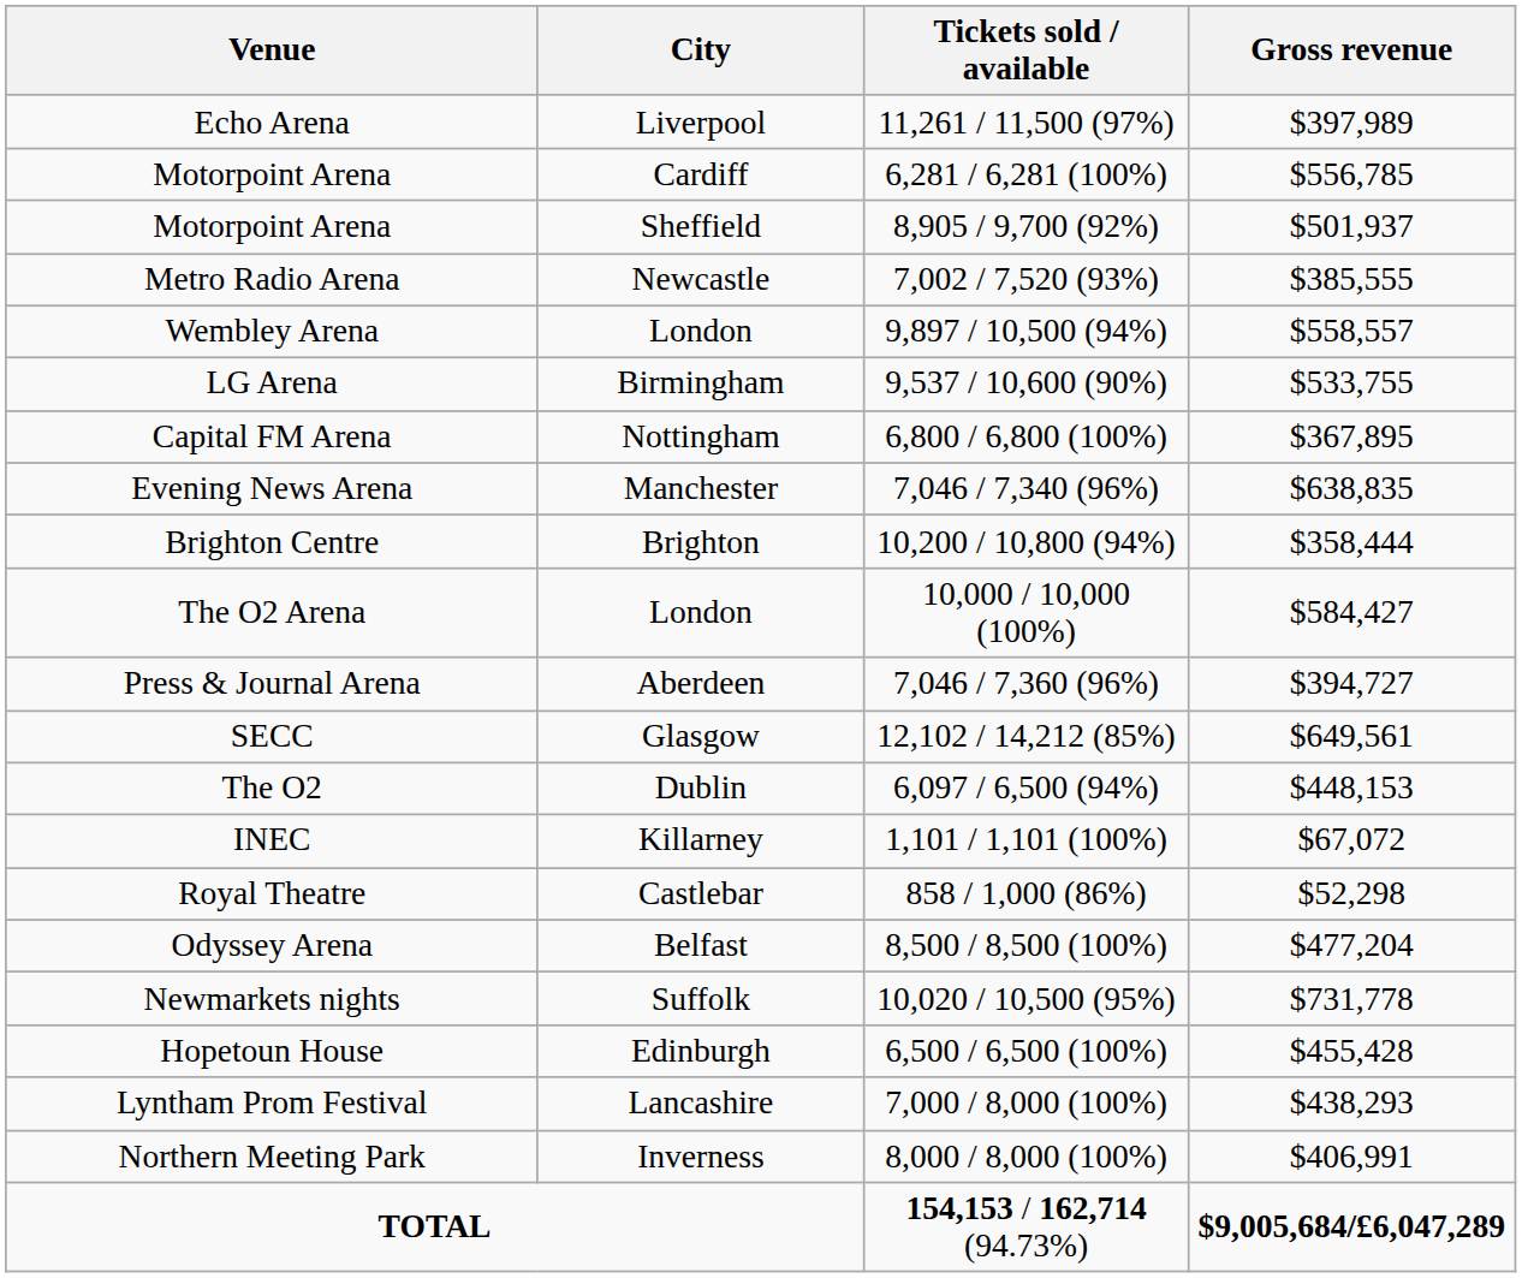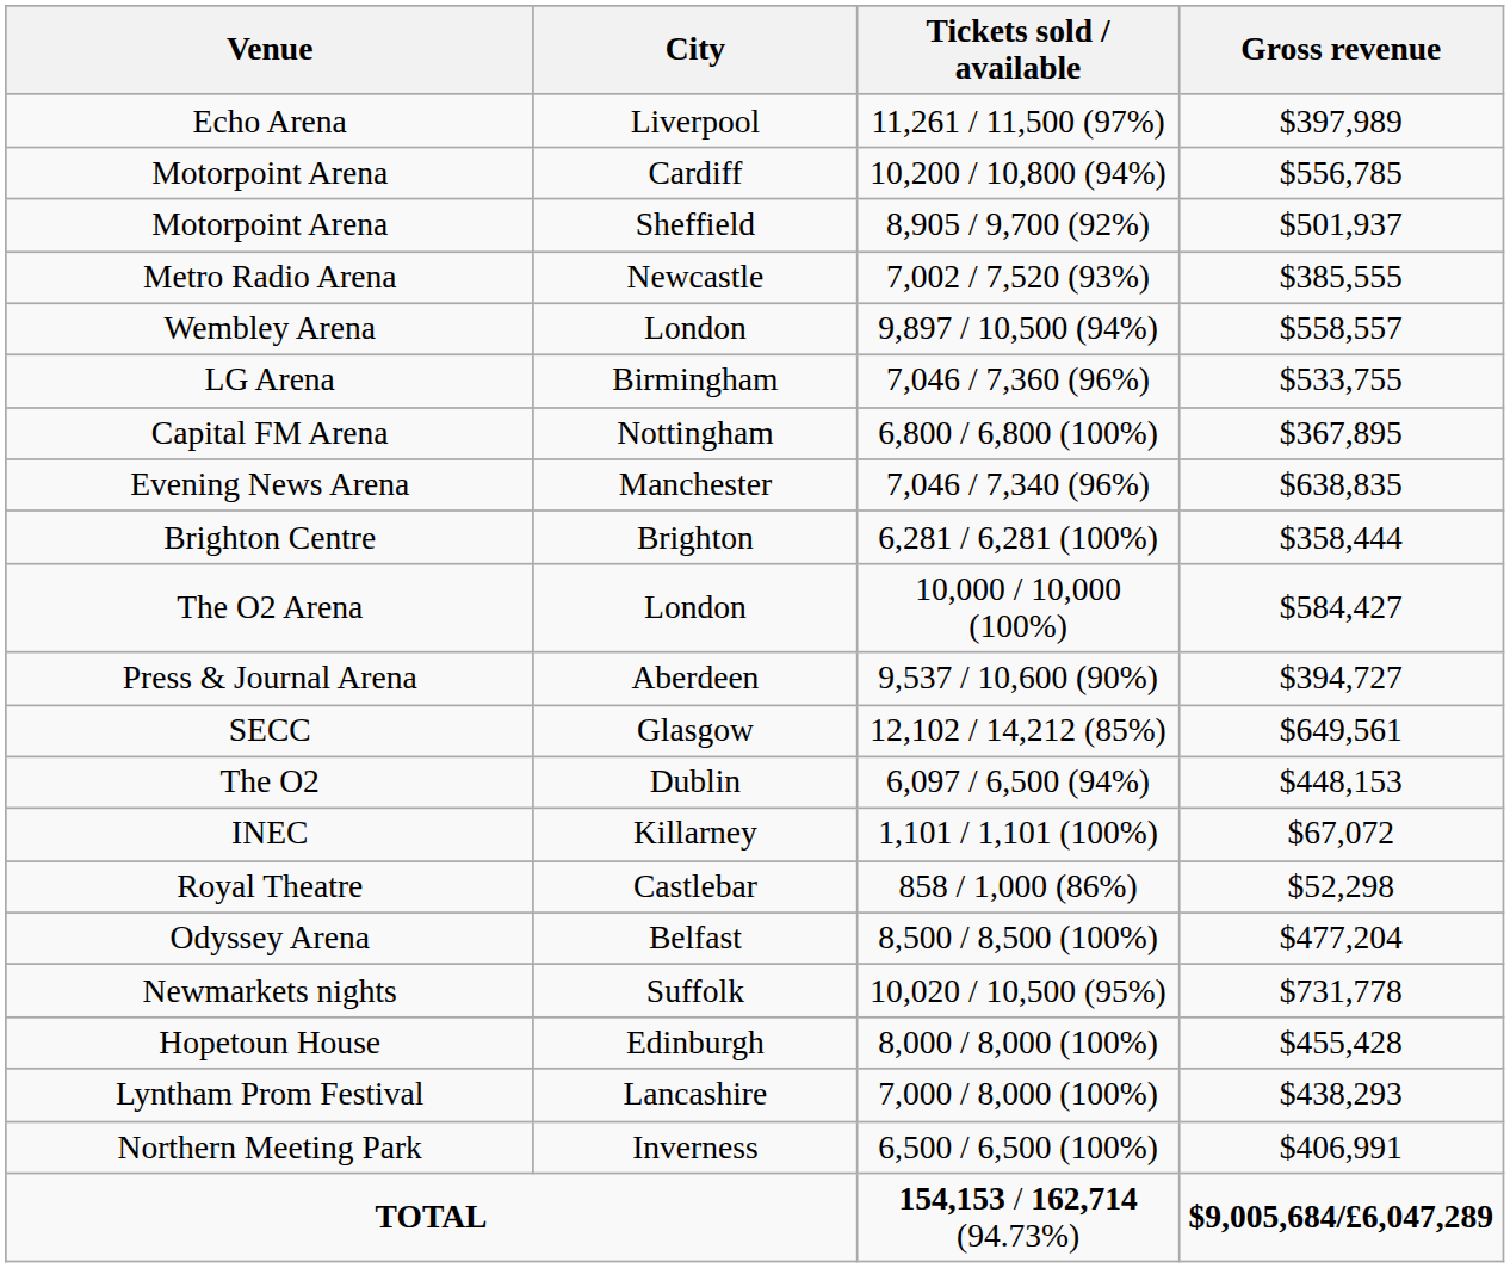Motorpoint Arena / Cardiff | Tickets sold / available: 6,281 / 6,281 (100%) -> 10,200 / 10,800 (94%)
LG Arena | Tickets sold / available: 9,537 / 10,600 (90%) -> 7,046 / 7,360 (96%)
Brighton Centre | Tickets sold / available: 10,200 / 10,800 (94%) -> 6,281 / 6,281 (100%)
Press & Journal Arena | Tickets sold / available: 7,046 / 7,360 (96%) -> 9,537 / 10,600 (90%)
Hopetoun House | Tickets sold / available: 6,500 / 6,500 (100%) -> 8,000 / 8,000 (100%)
Northern Meeting Park | Tickets sold / available: 8,000 / 8,000 (100%) -> 6,500 / 6,500 (100%)
